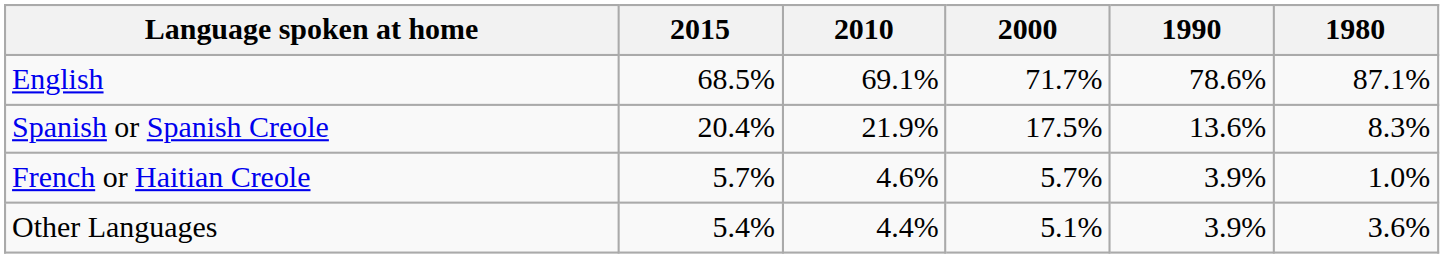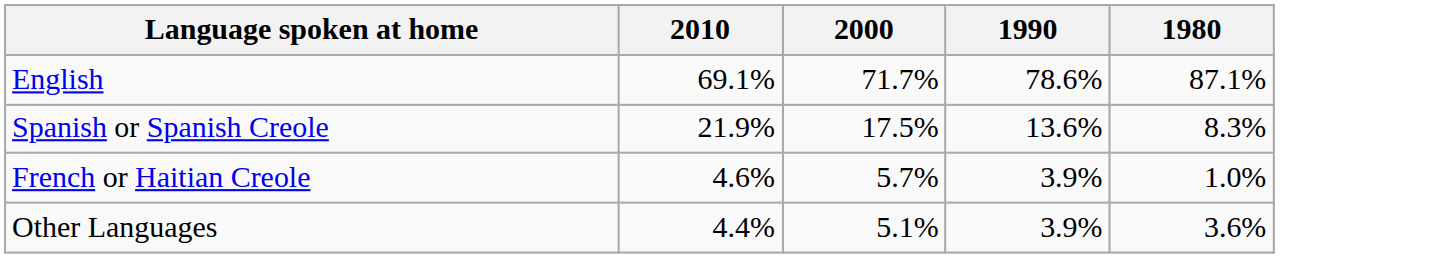- column: 2015 | 68.5% | 20.4% | 5.7% | 5.4%
